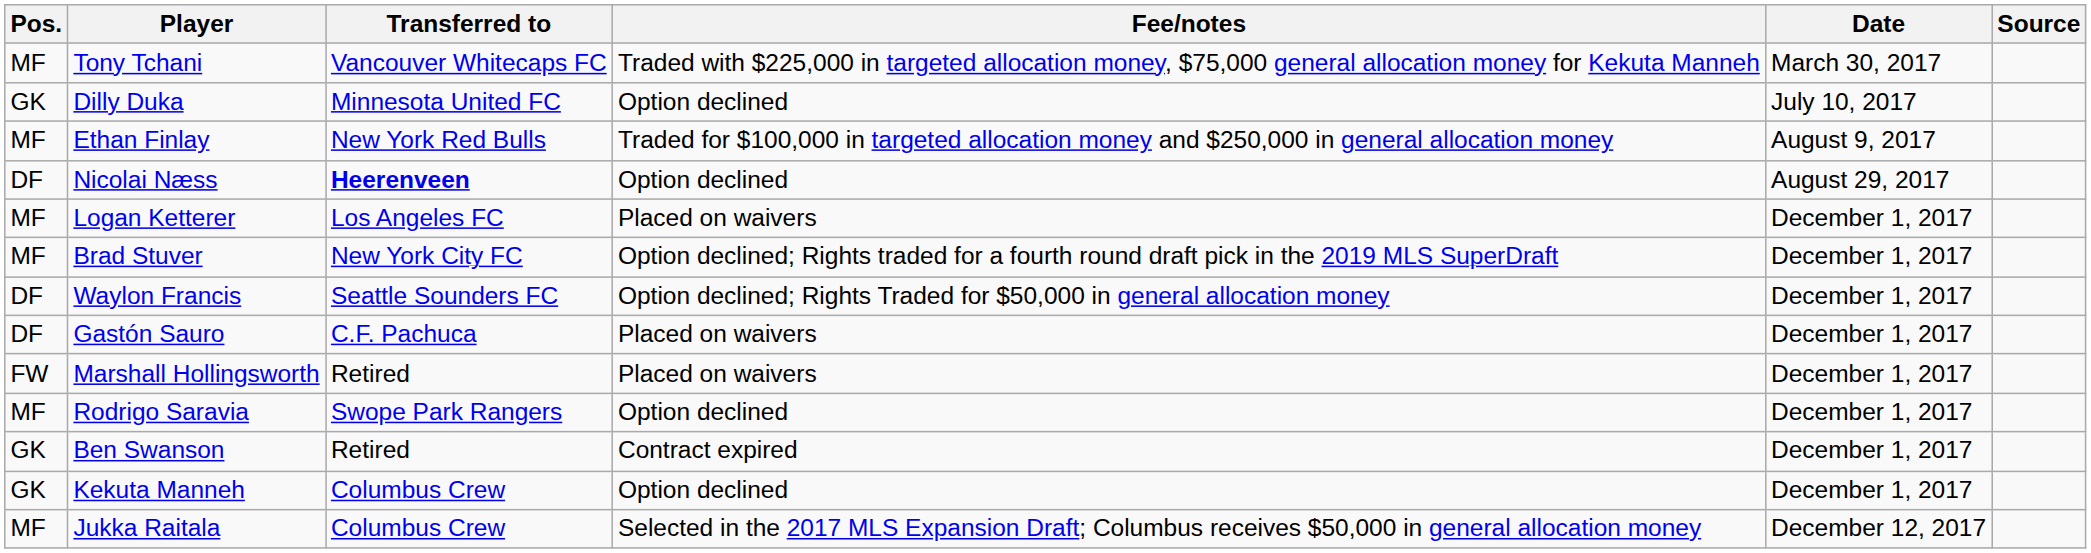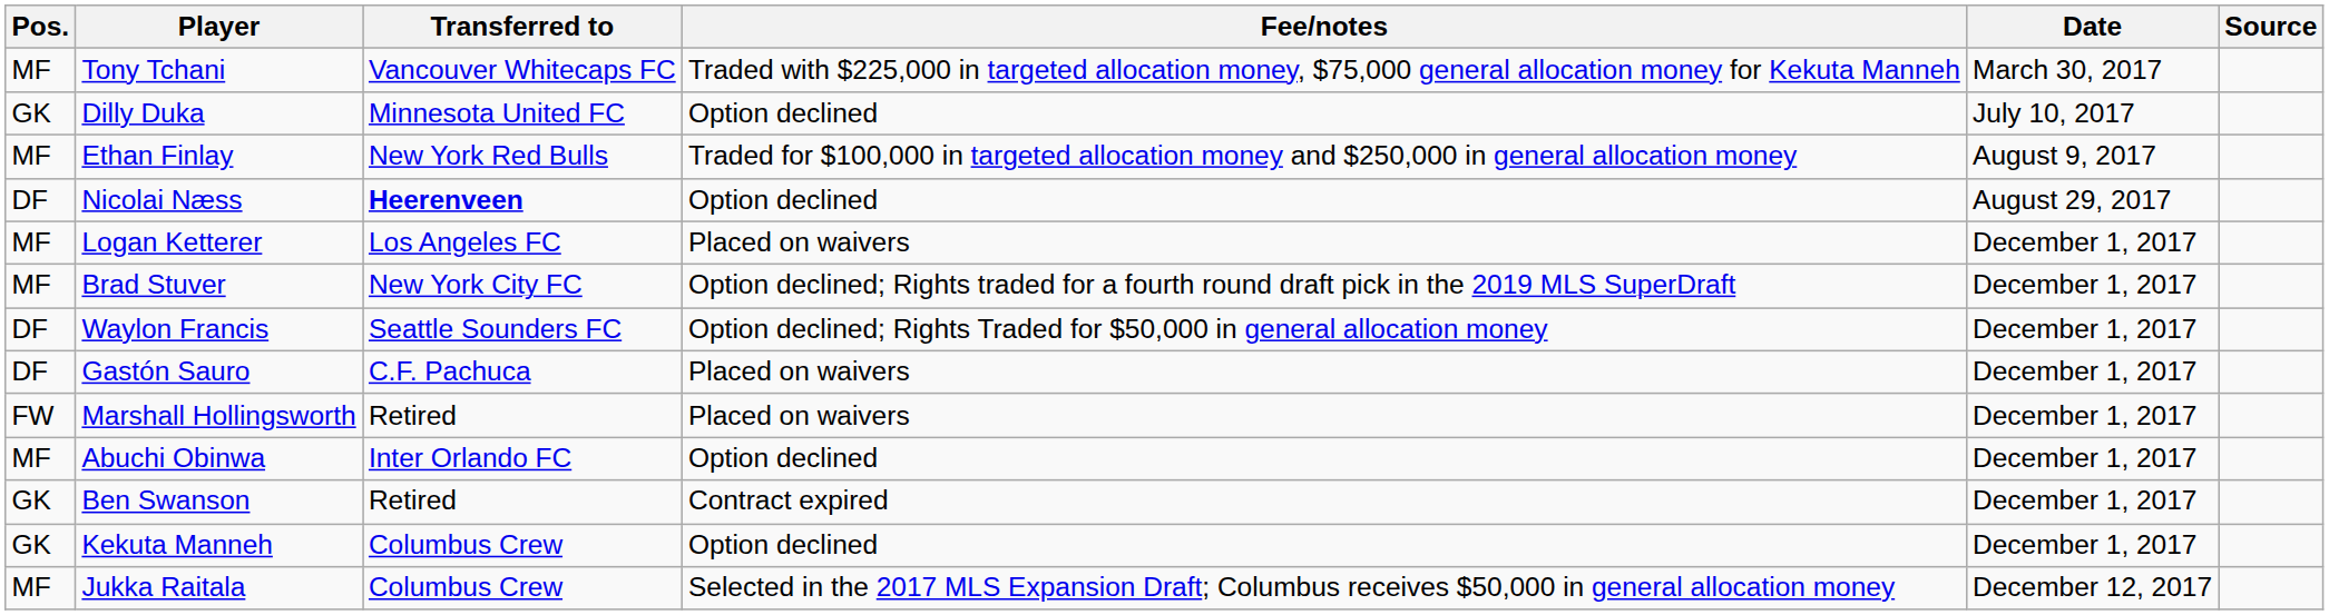+ row: MF | Abuchi Obinwa | Inter Orlando FC | Option declined | December 1, 2017
- row: MF | Rodrigo Saravia | Swope Park Rangers | Option declined | December 1, 2017
